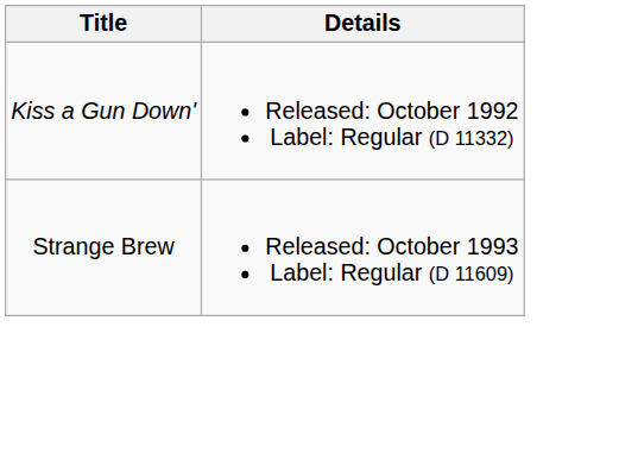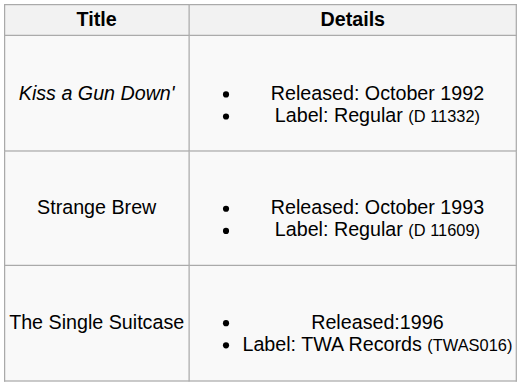+ row: The Single Suitcase | Released:1996 Label: TWA Records (TWAS016)
